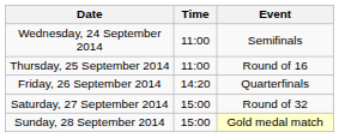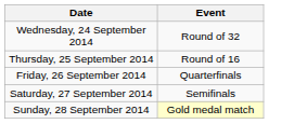- column: Time | 11:00 | 11:00 | 14:20 | 15:00 | 15:00
Wednesday, 24 September 2014 | Event: Semifinals -> Round of 32
Saturday, 27 September 2014 | Event: Round of 32 -> Semifinals
